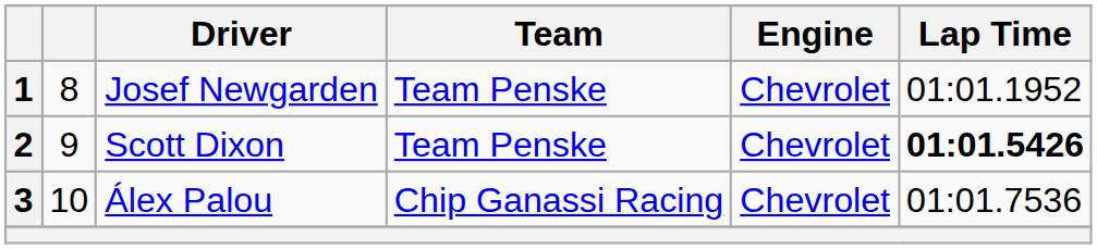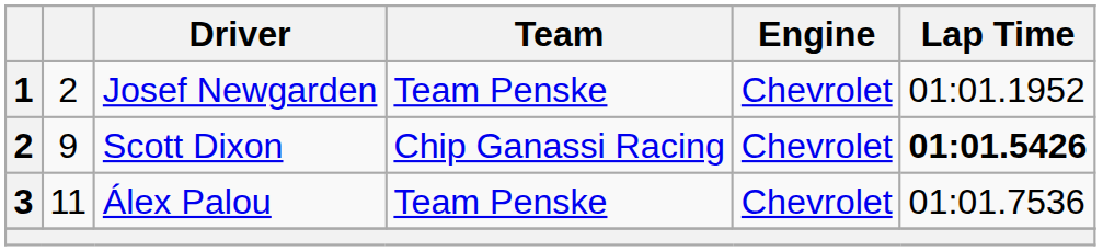Josef Newgarden | column 2: 8 -> 2
Scott Dixon | Team: Team Penske -> Chip Ganassi Racing
Álex Palou | column 2: 10 -> 11
Álex Palou | Team: Chip Ganassi Racing -> Team Penske
